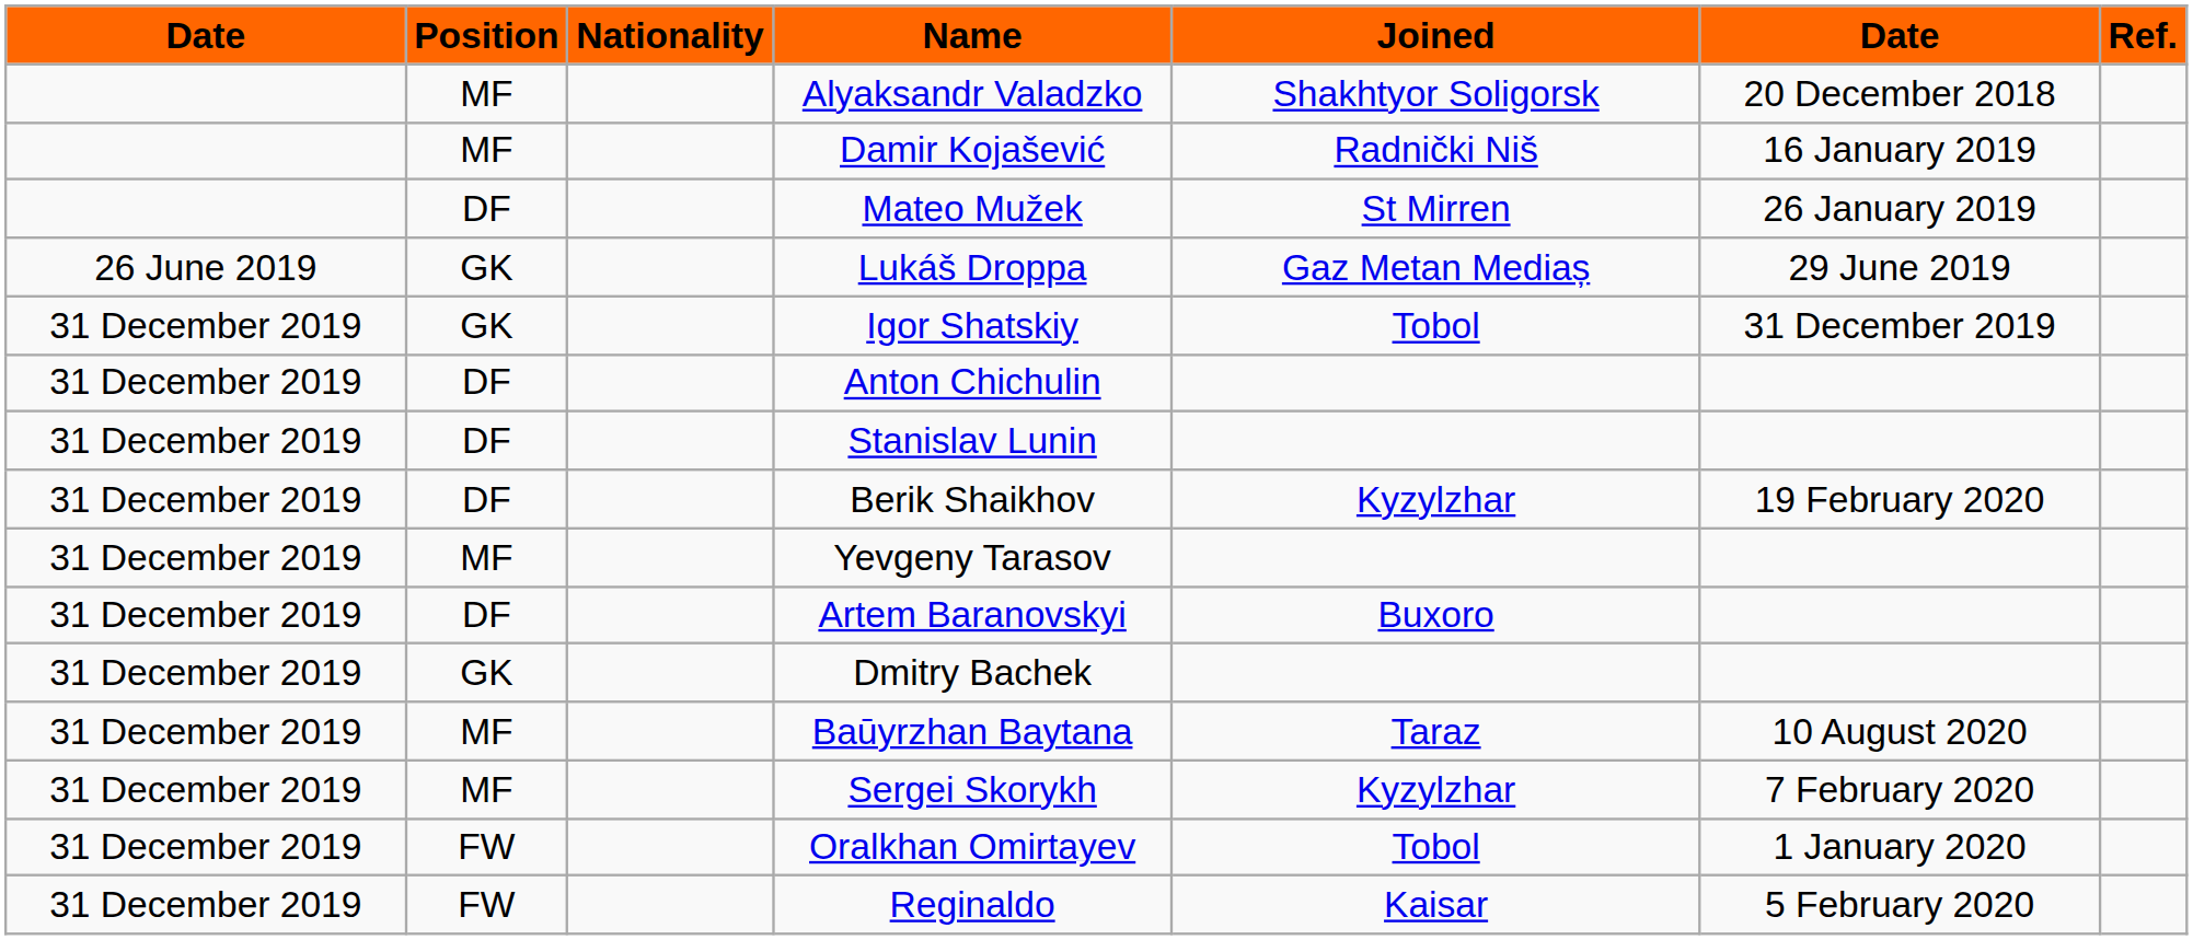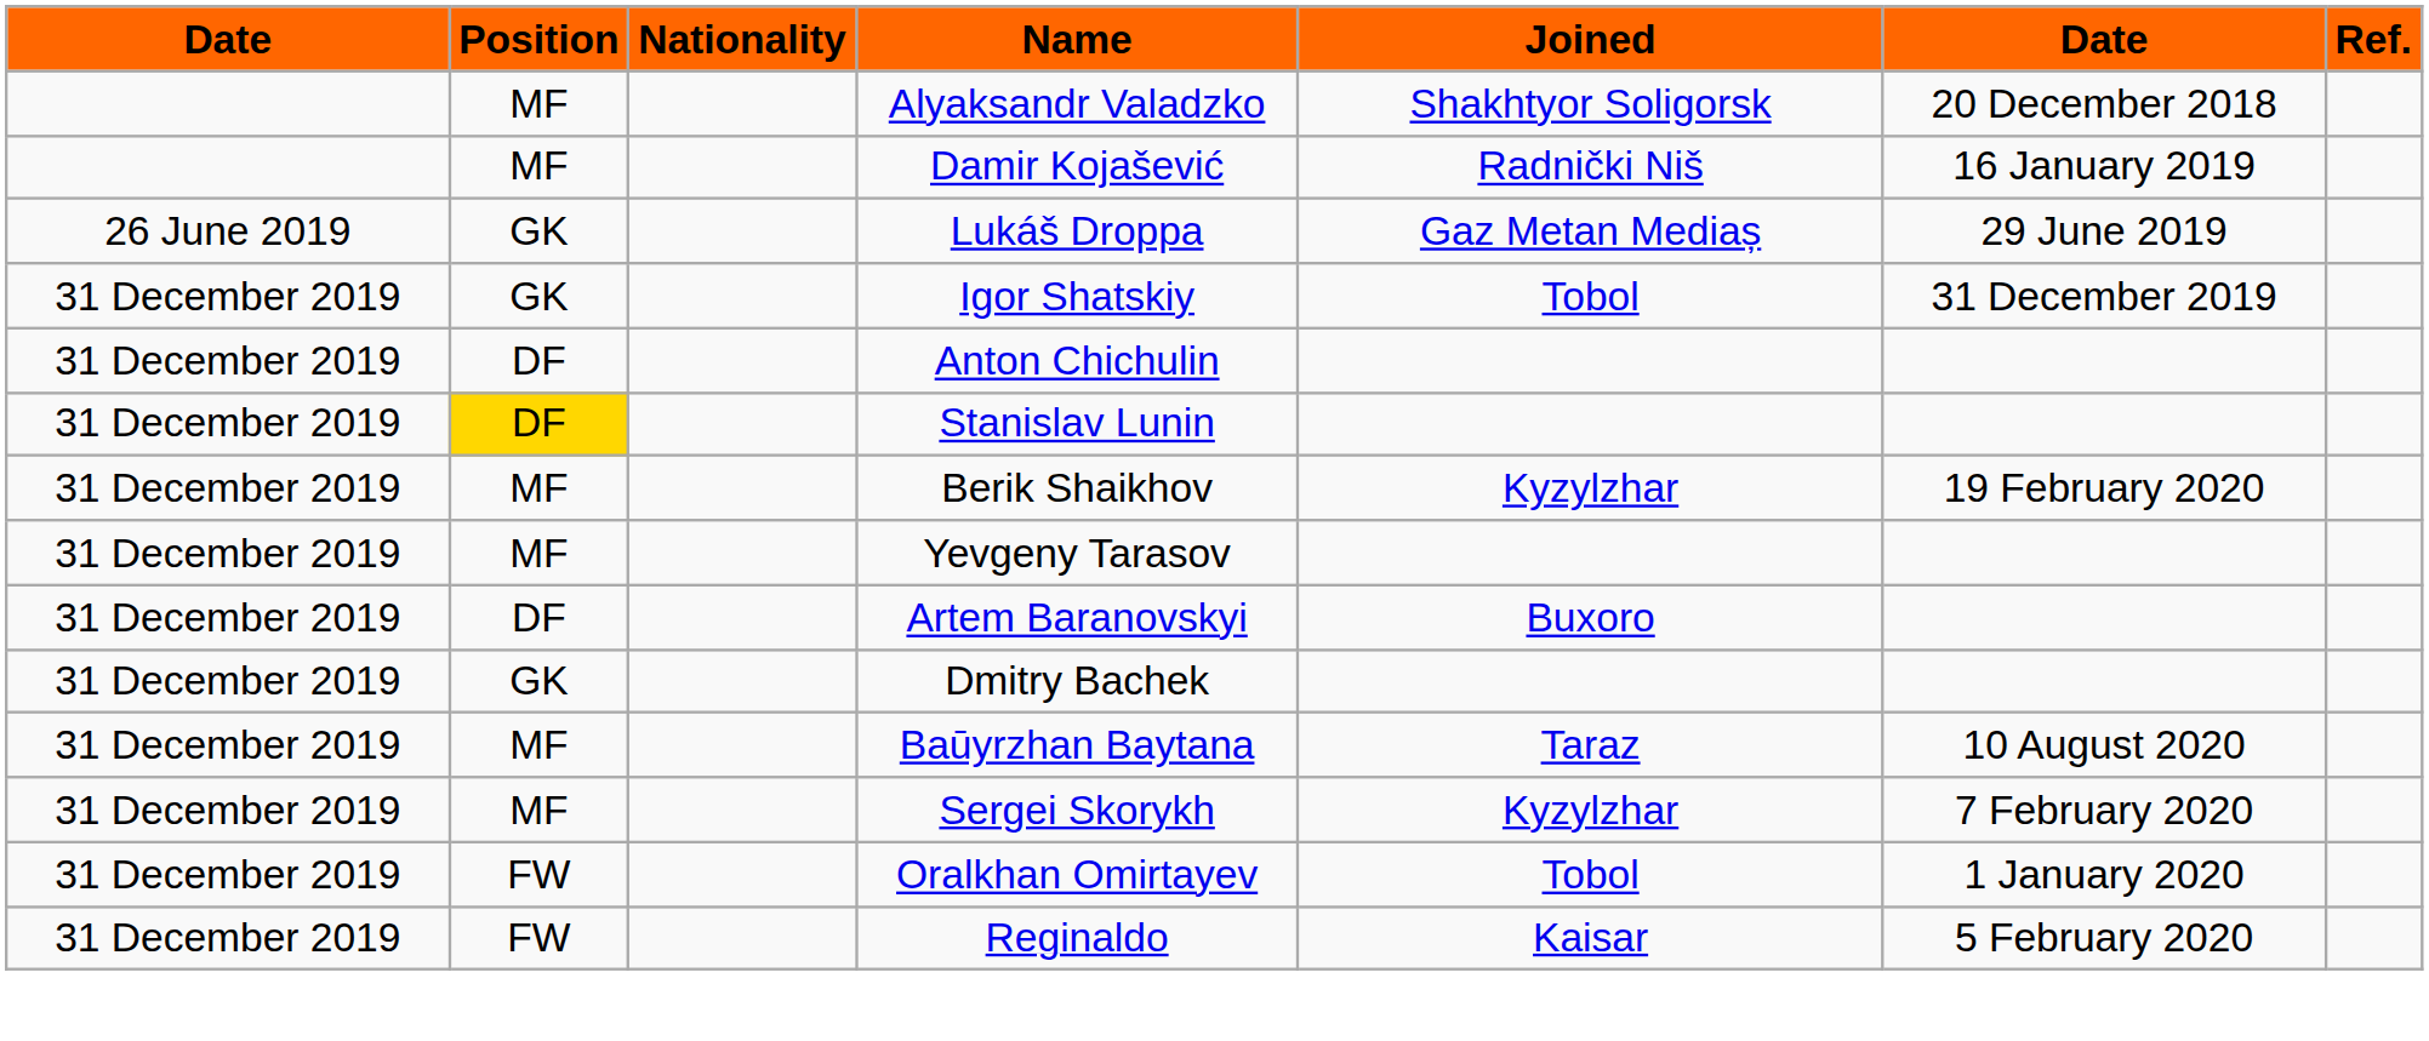- row: DF | Mateo Mužek | St Mirren | 26 January 2019
Stanislav Lunin | Position: no background -> gold background
Berik Shaikhov | Position: DF -> MF
